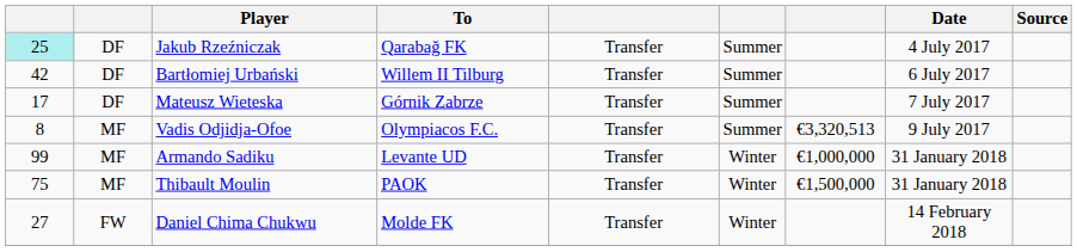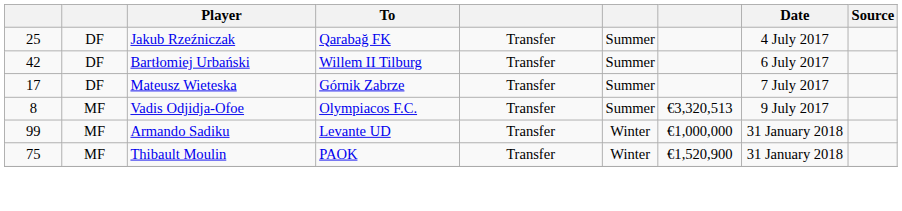Jakub Rzeźniczak | column 1: paleturquoise background -> no background
Thibault Moulin | column 7: €1,500,000 -> €1,520,900
- row: 27 | FW | Daniel Chima Chukwu | Molde FK | Transfer | Winter | 14 February 2018
